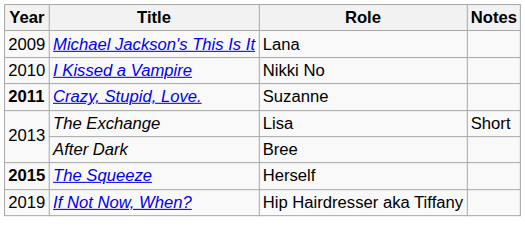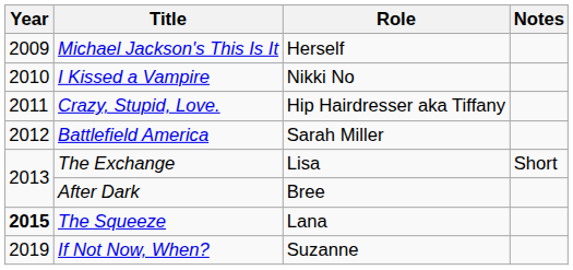Michael Jackson's This Is It | Role: Lana -> Herself
Crazy, Stupid, Love. | Year: bold -> normal
Crazy, Stupid, Love. | Role: Suzanne -> Hip Hairdresser aka Tiffany
+ row: 2012 | Battlefield America | Sarah Miller
The Squeeze | Role: Herself -> Lana
If Not Now, When? | Role: Hip Hairdresser aka Tiffany -> Suzanne
